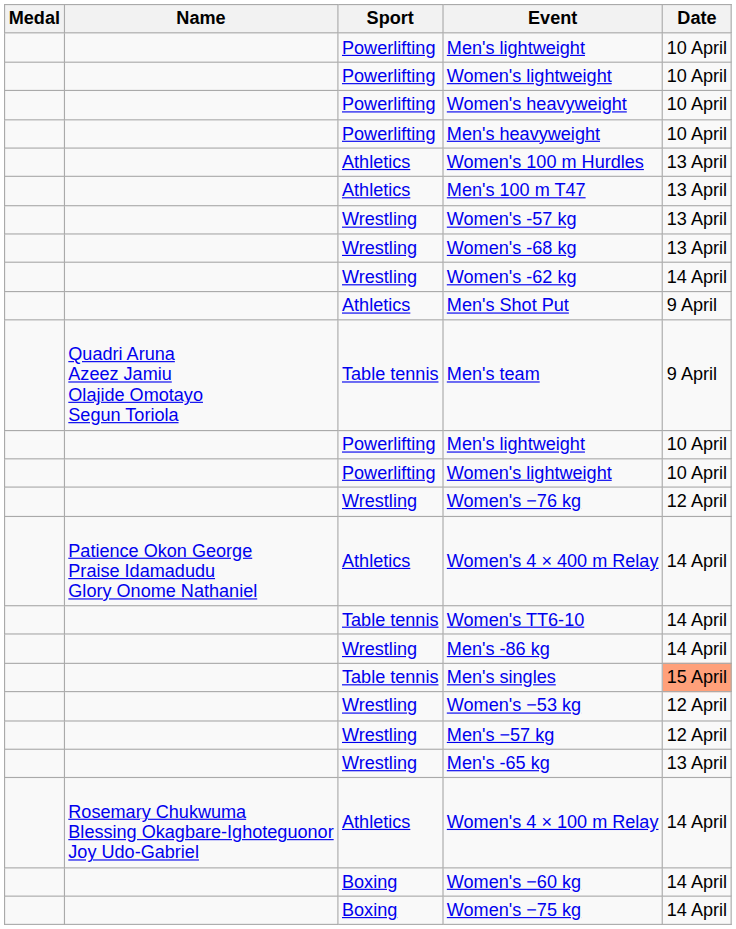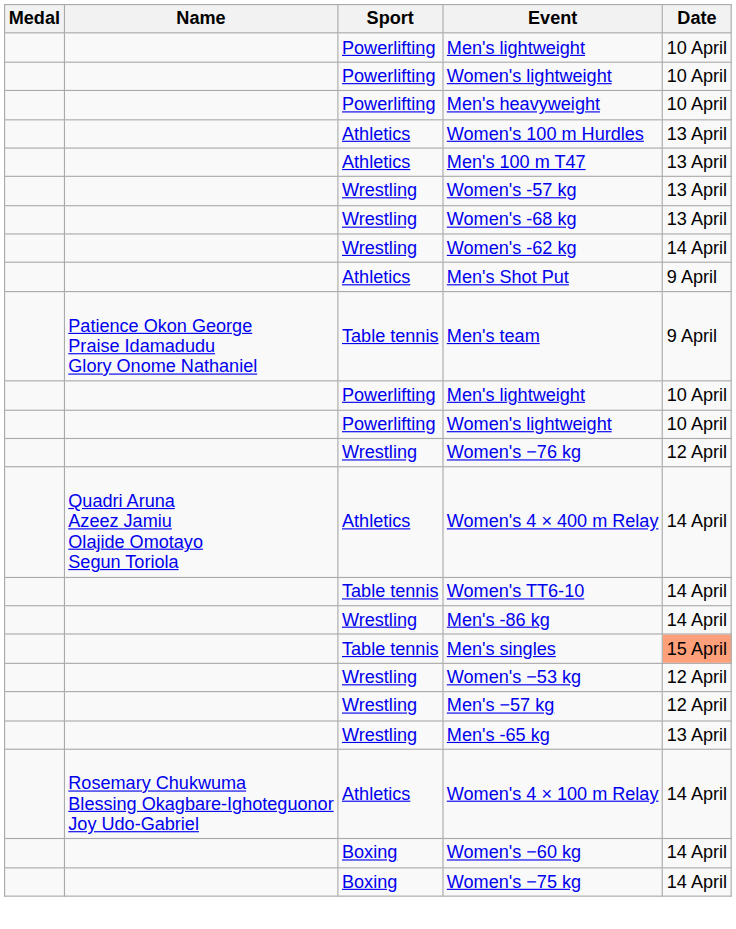- row: Powerlifting | Women's heavyweight | 10 April
Men's team | Name: Quadri Aruna Azeez Jamiu Olajide Omotayo Segun Toriola -> Patience Okon George Praise Idamadudu Glory Onome Nathaniel
Women's 4 × 400 m Relay | Name: Patience Okon George Praise Idamadudu Glory Onome Nathaniel -> Quadri Aruna Azeez Jamiu Olajide Omotayo Segun Toriola
